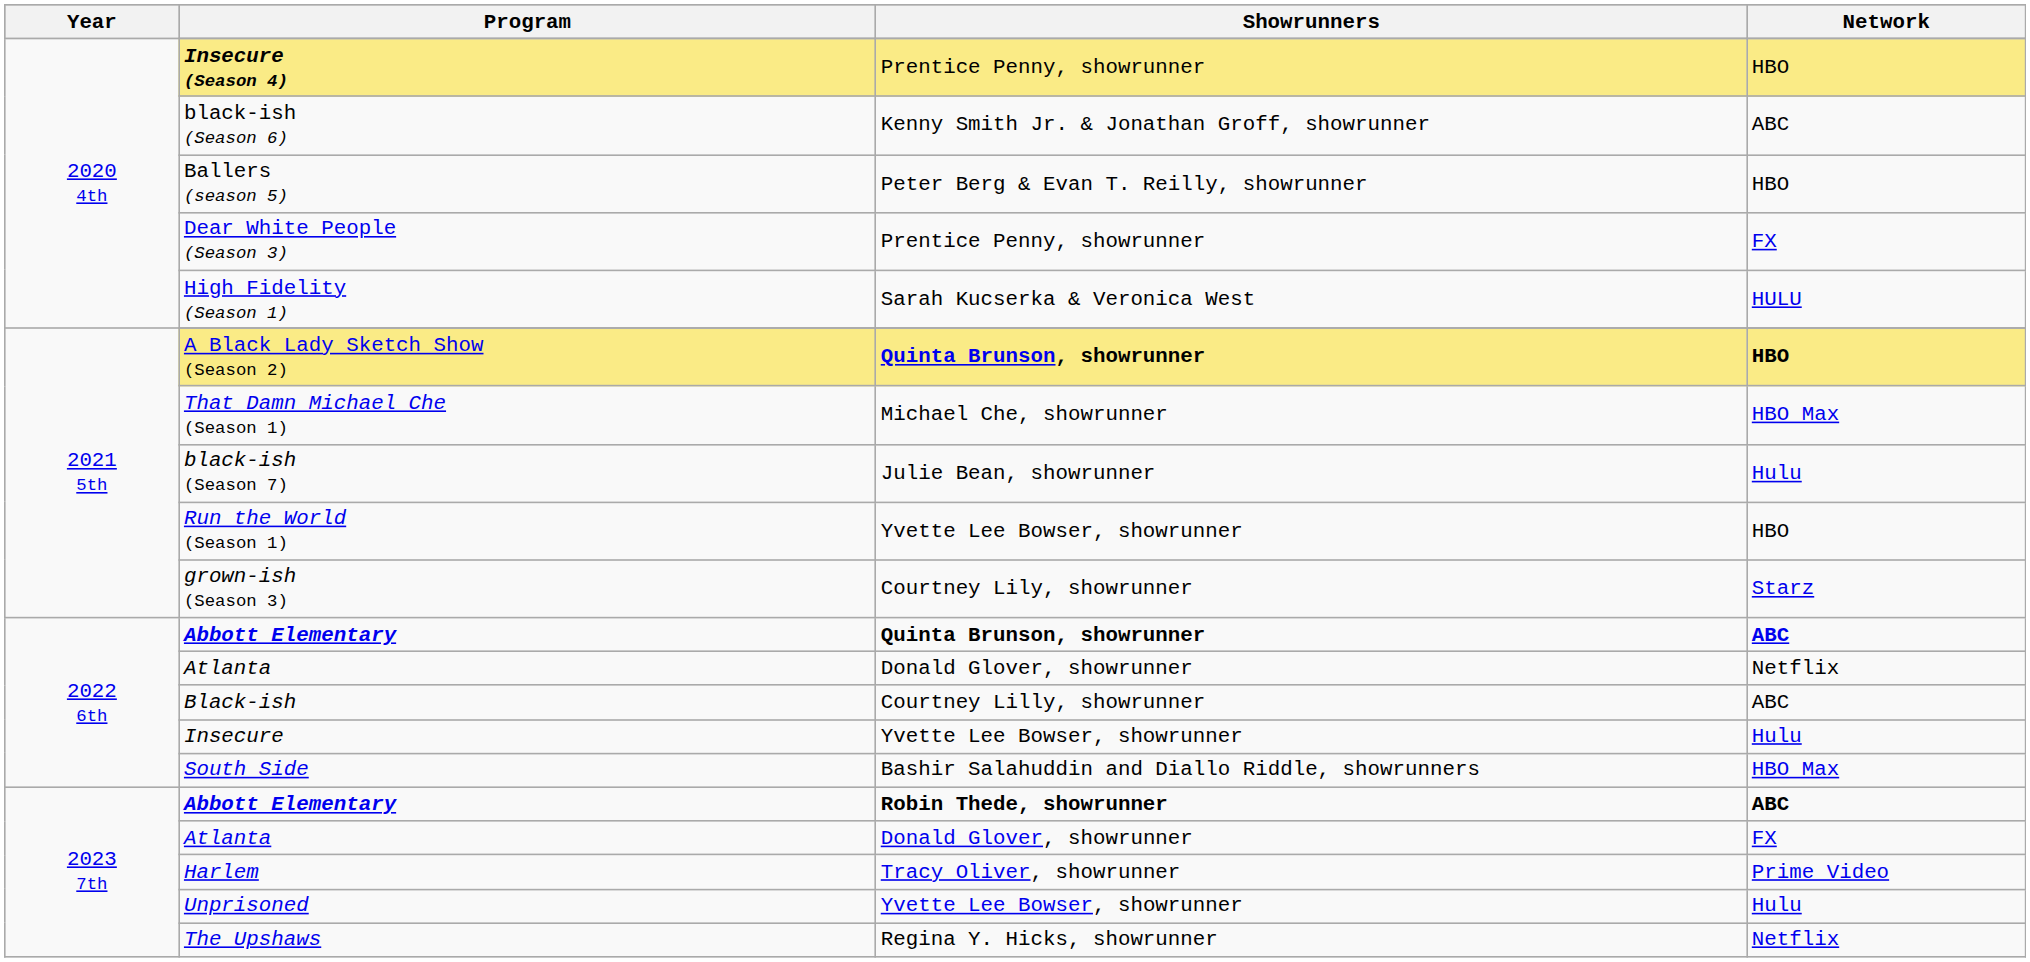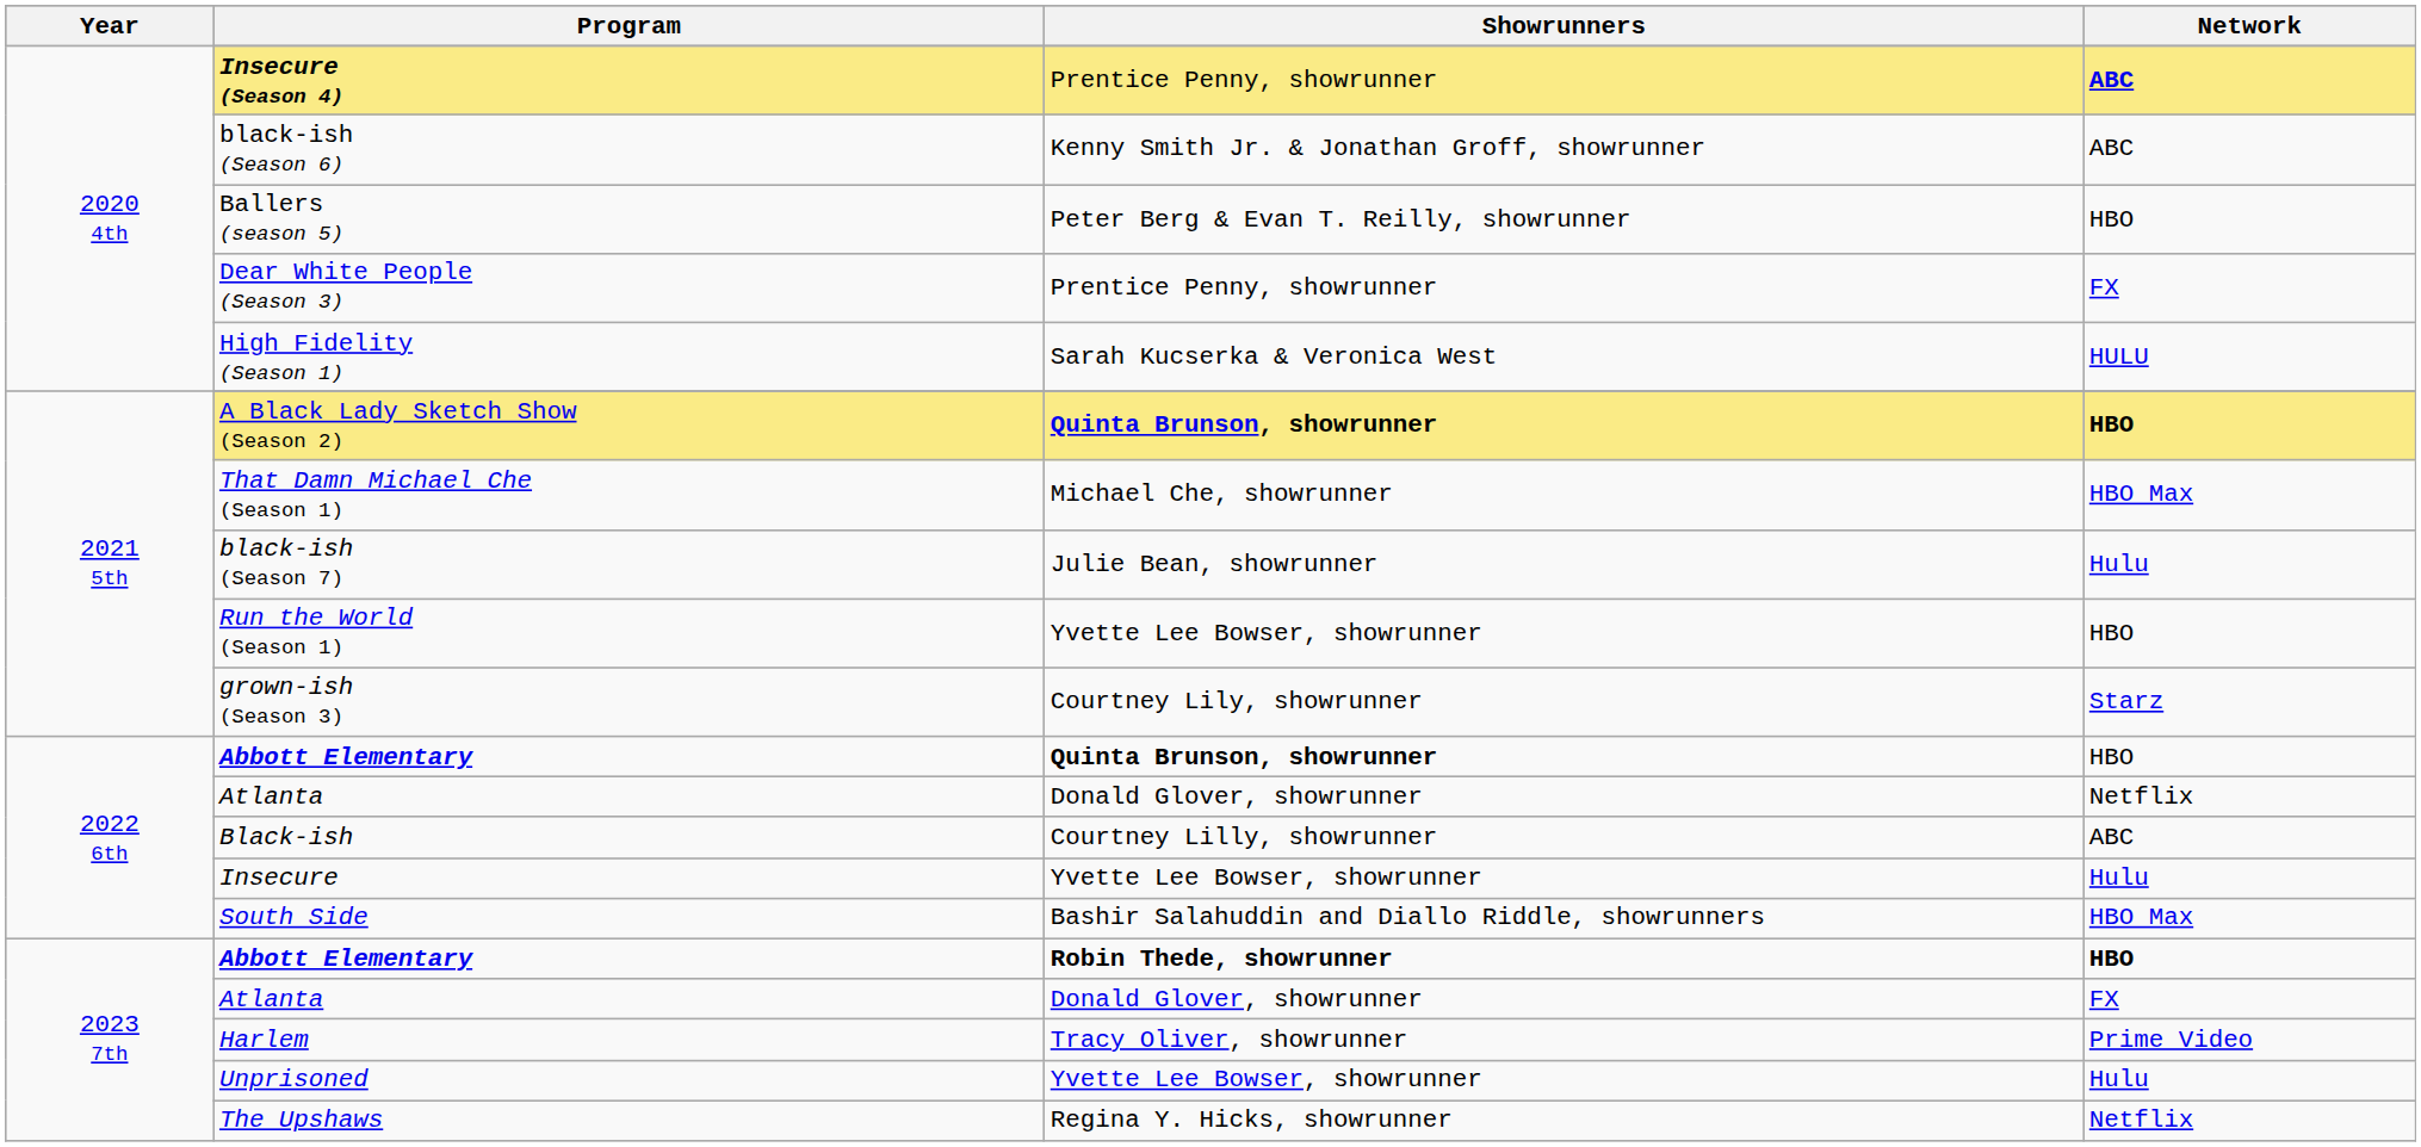Insecure (Season 4) | Network: HBO -> ABC
2022 6th / Abbott Elementary | Network: ABC -> HBO
2023 7th / Abbott Elementary | Network: ABC -> HBO
